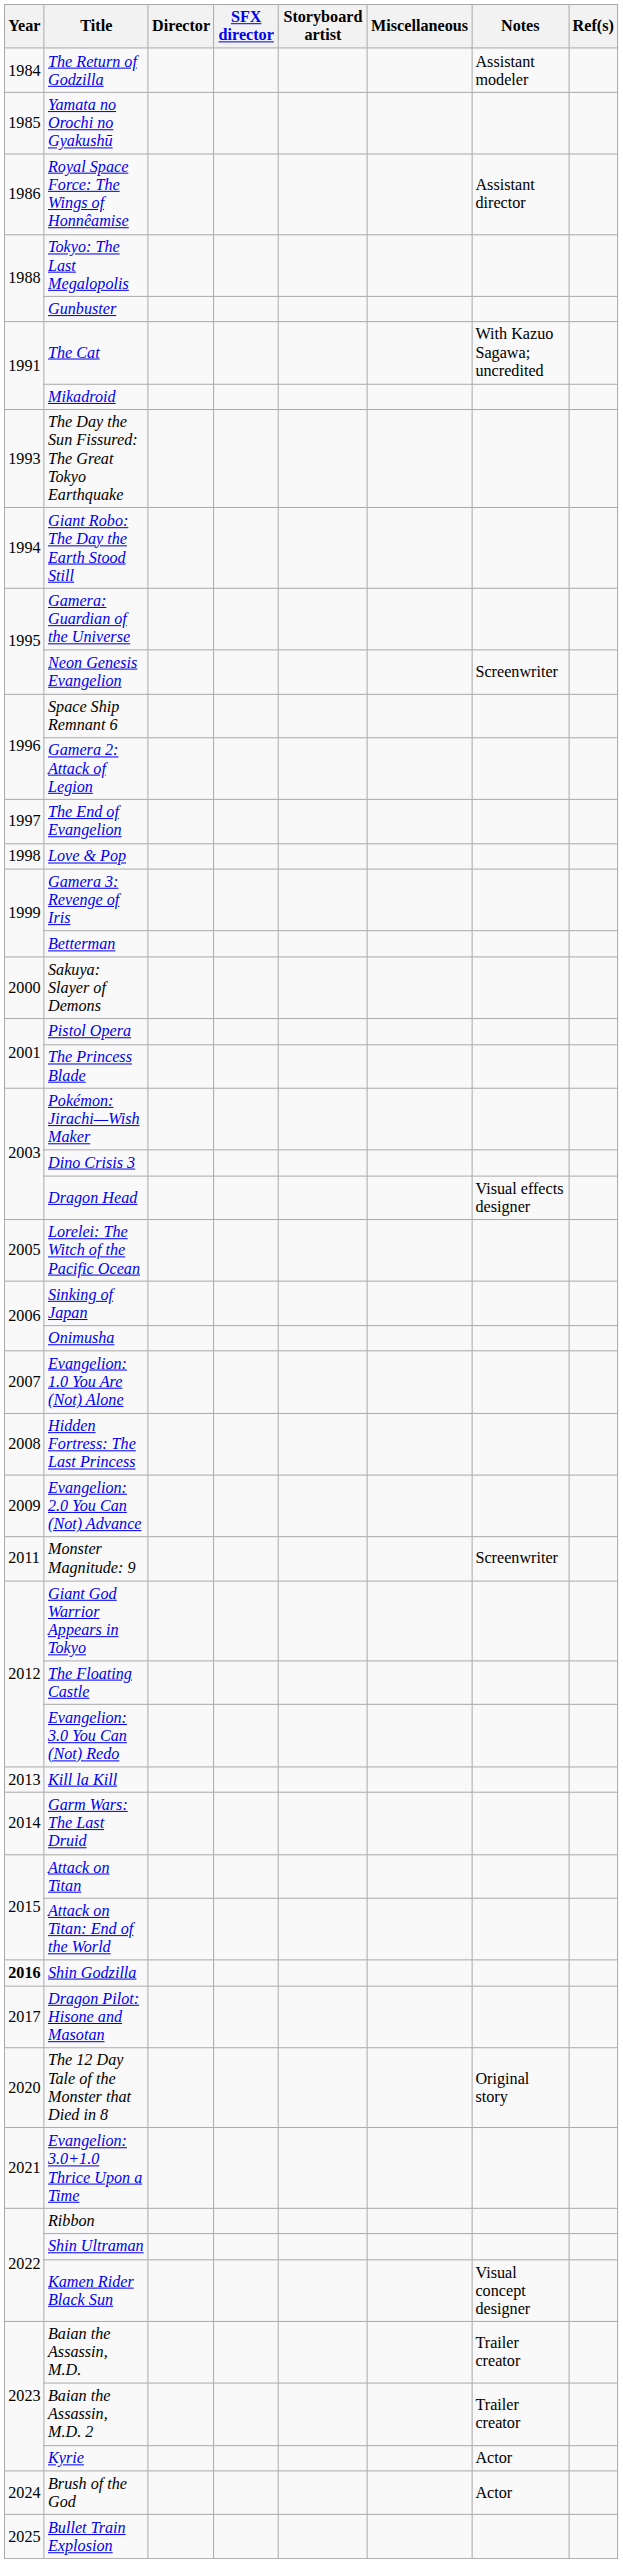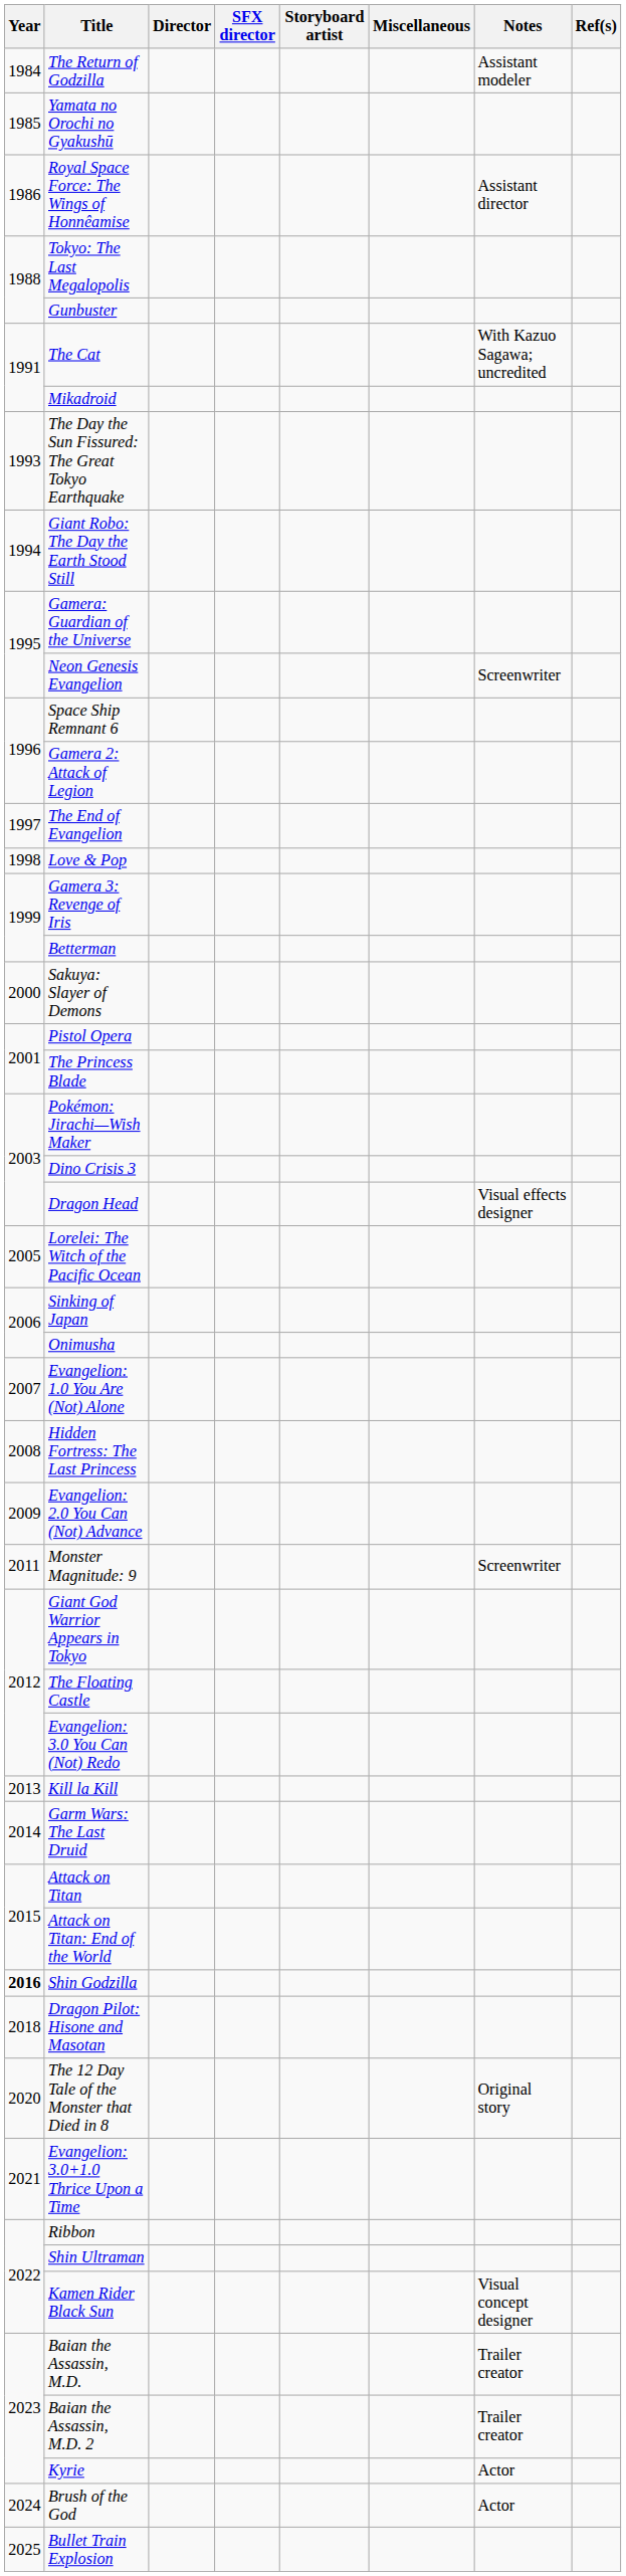Dragon Pilot: Hisone and Masotan | Year: 2017 -> 2018
